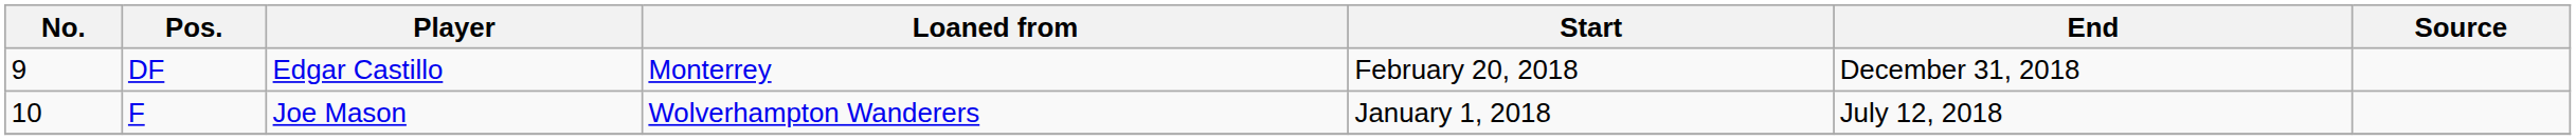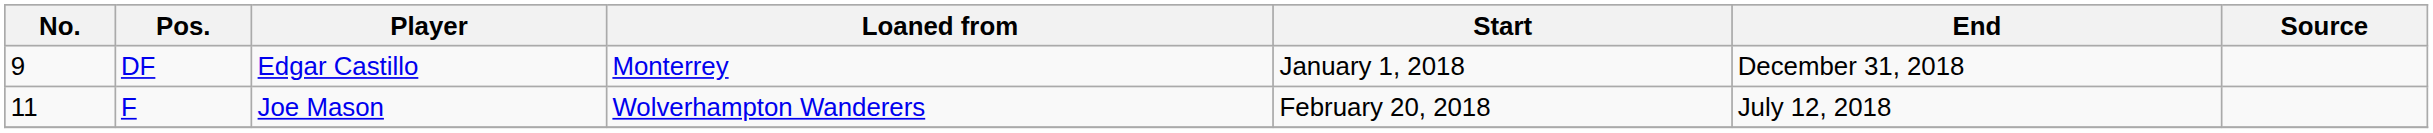DF | Start: February 20, 2018 -> January 1, 2018
F | No.: 10 -> 11
F | Start: January 1, 2018 -> February 20, 2018
